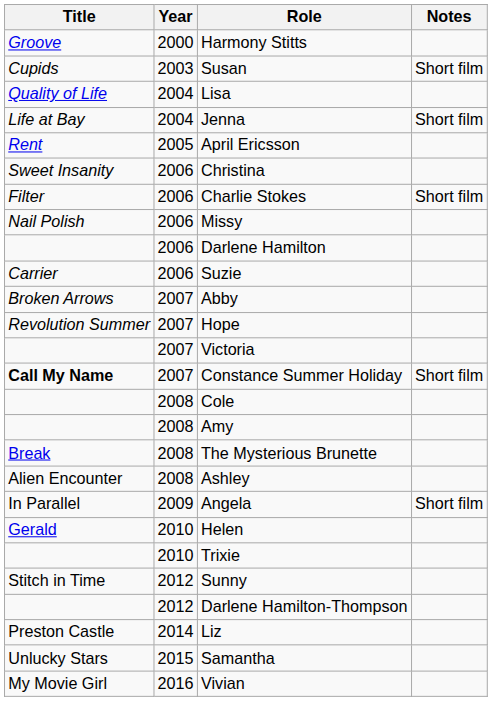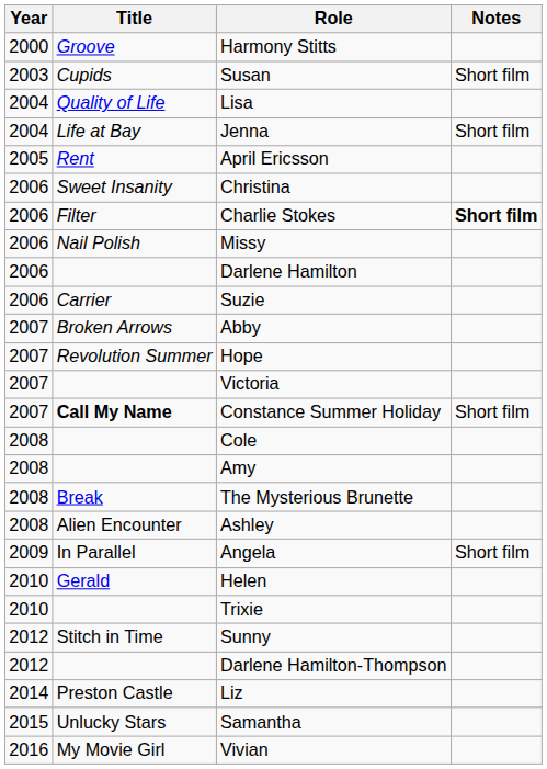columns swapped: Year <-> Title
Charlie Stokes | Notes: normal -> bold
